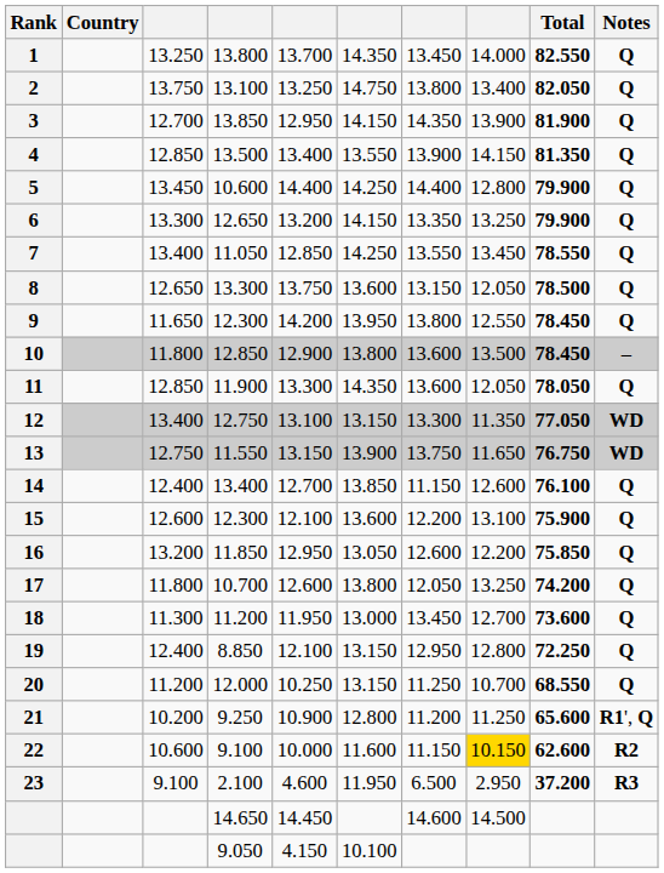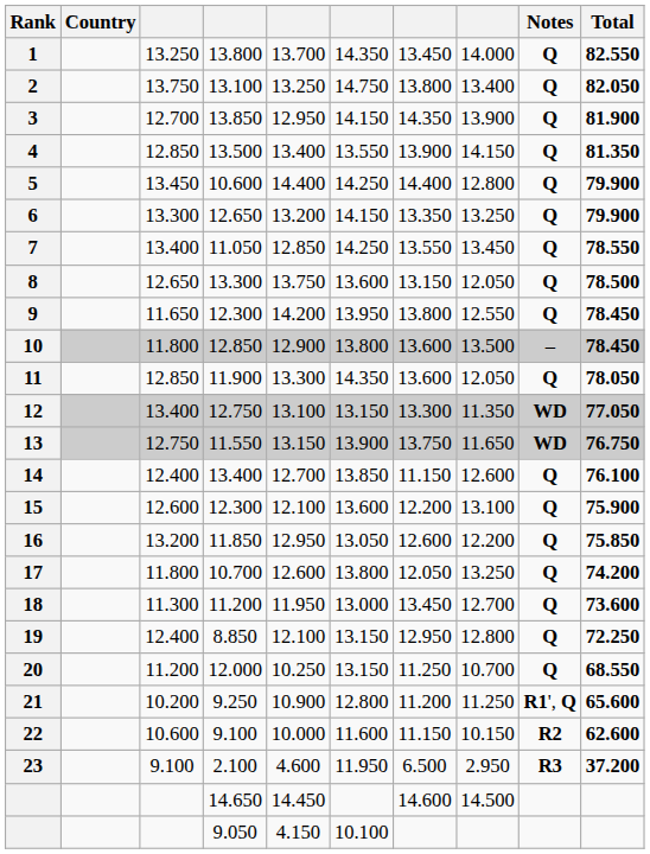columns swapped: Total <-> Notes
22 | column 8: gold background -> no background
